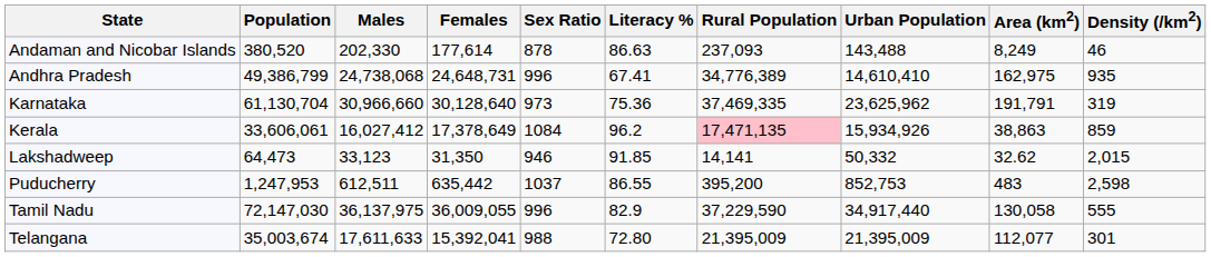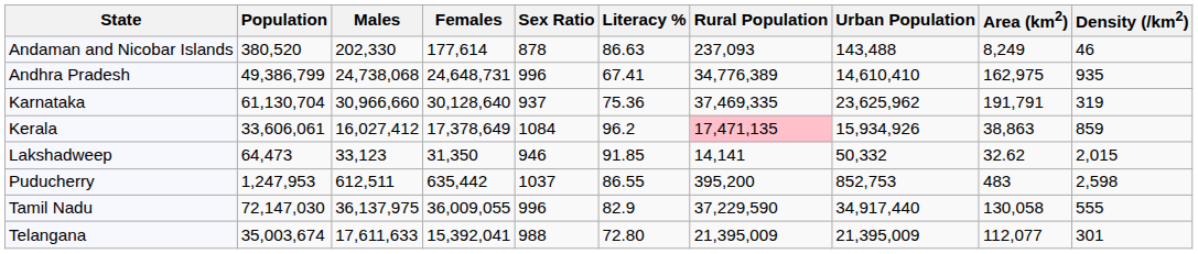Karnataka | Sex Ratio: 973 -> 937
